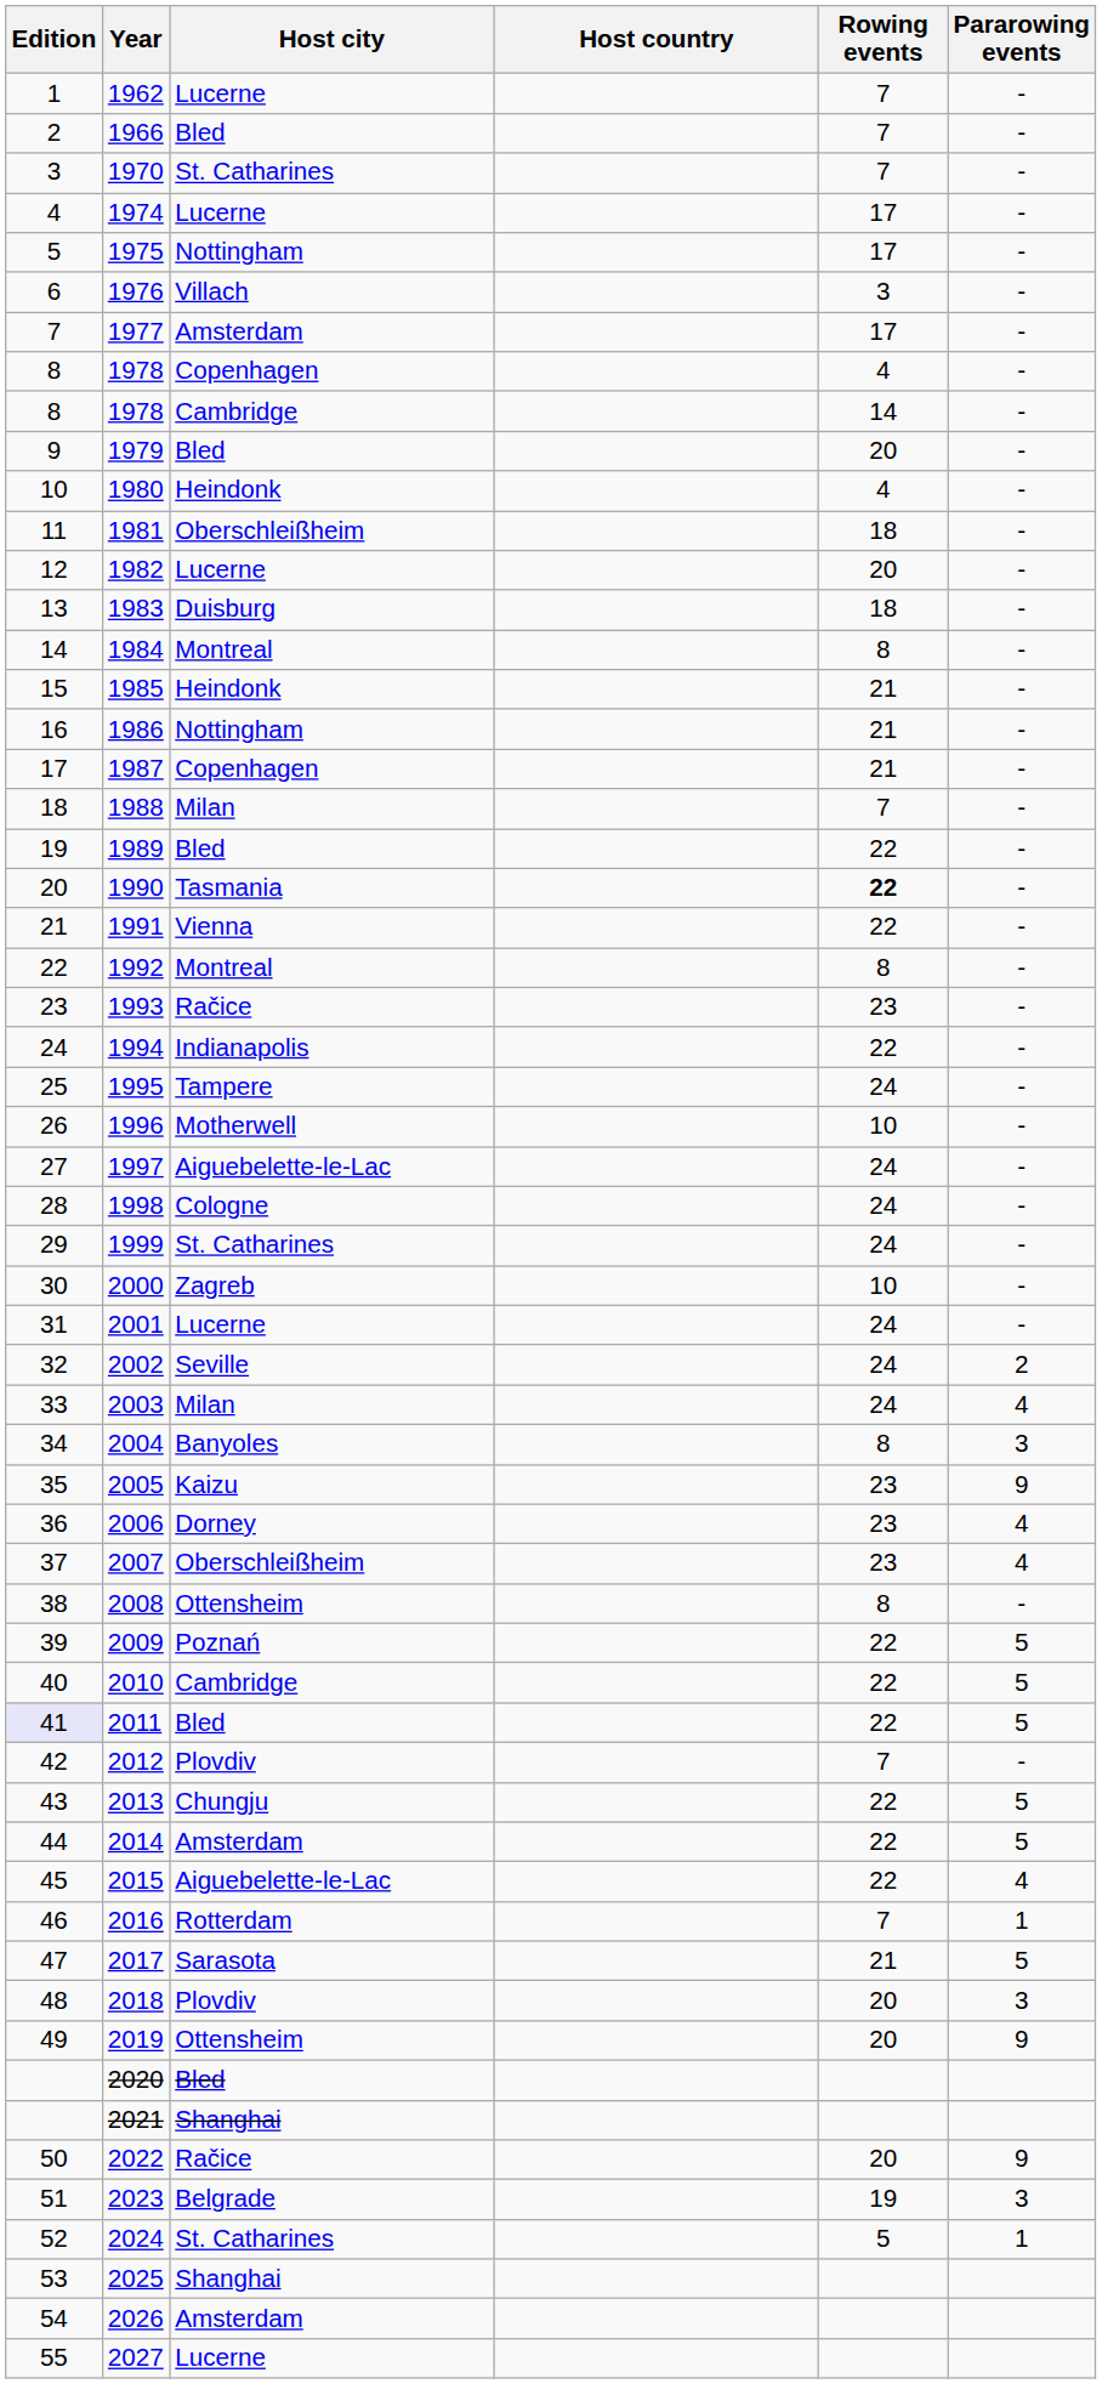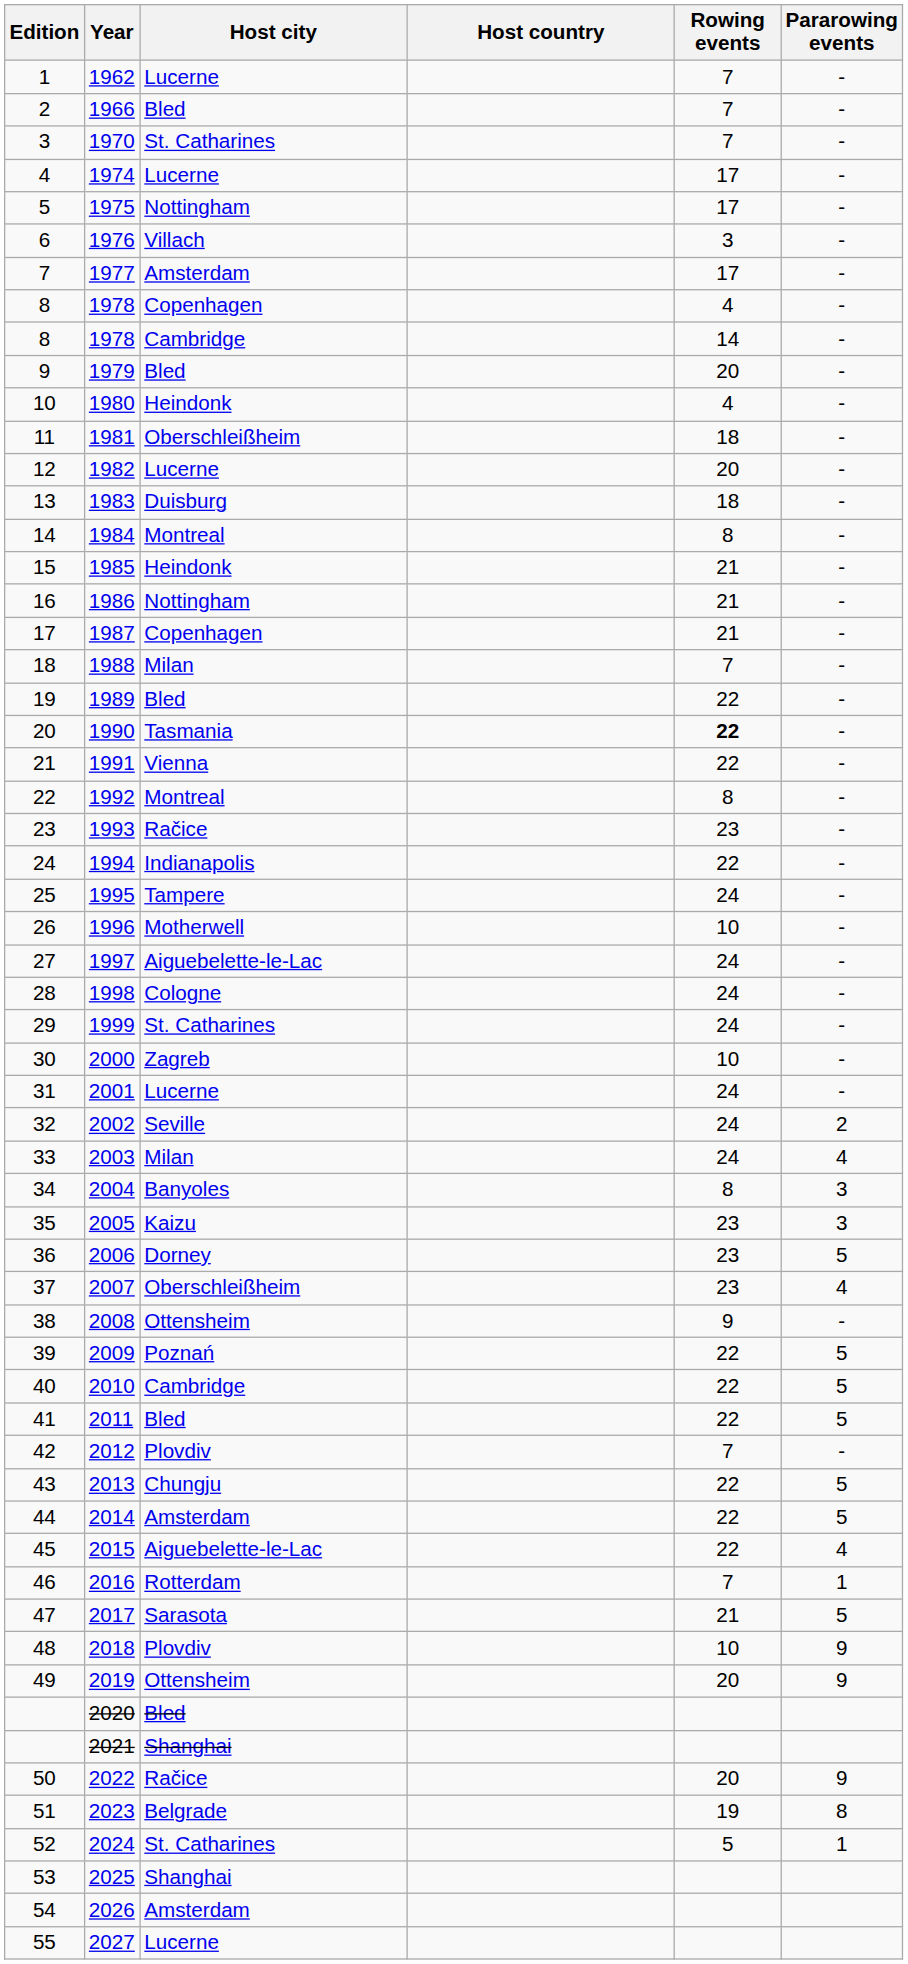2005 | Pararowing events: 9 -> 3
2006 | Pararowing events: 4 -> 5
2008 | Rowing events: 8 -> 9
2011 | Edition: lavender background -> no background
2018 | Rowing events: 20 -> 10
2018 | Pararowing events: 3 -> 9
2023 | Pararowing events: 3 -> 8
